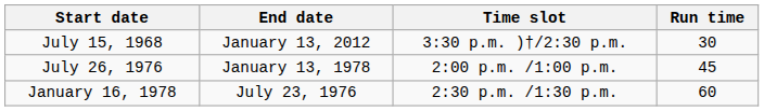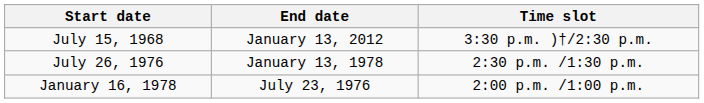- column: Run time | 30 | 45 | 60
July 26, 1976 | Time slot: 2:00 p.m. /1:00 p.m. -> 2:30 p.m. /1:30 p.m.
January 16, 1978 | Time slot: 2:30 p.m. /1:30 p.m. -> 2:00 p.m. /1:00 p.m.
